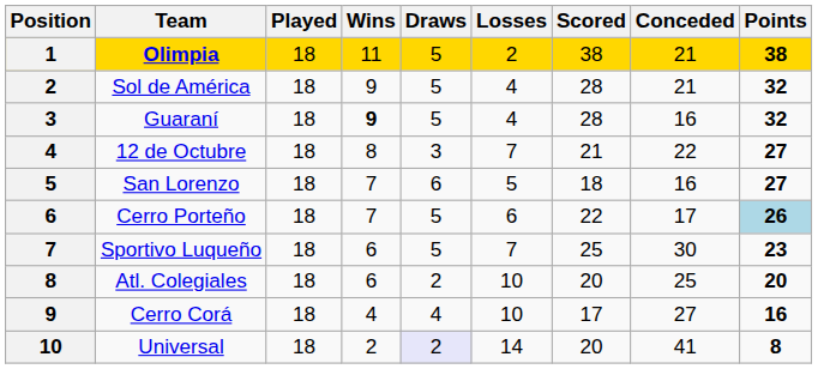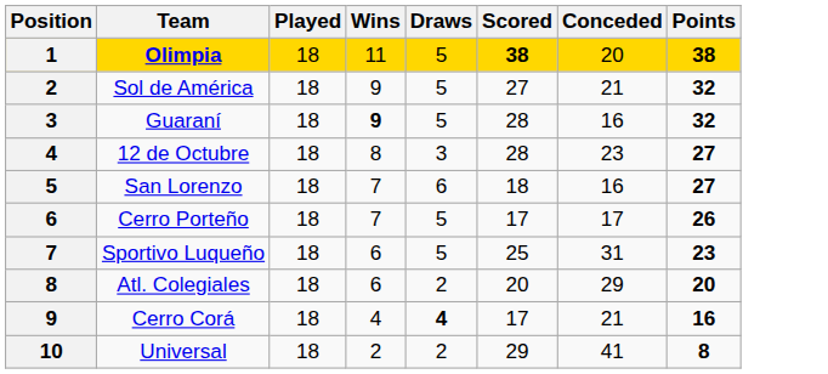- column: Losses | 2 | 4 | 4 | 7 | 5 | 6 | 7 | 10 | 10 | 14
Olimpia | Scored: normal -> bold
Olimpia | Conceded: 21 -> 20
Sol de América | Scored: 28 -> 27
12 de Octubre | Scored: 21 -> 28
12 de Octubre | Conceded: 22 -> 23
Cerro Porteño | Scored: 22 -> 17
Cerro Porteño | Points: lightblue background -> no background
Sportivo Luqueño | Conceded: 30 -> 31
Atl. Colegiales | Conceded: 25 -> 29
Cerro Corá | Draws: normal -> bold
Cerro Corá | Conceded: 27 -> 21
Universal | Draws: lavender background -> no background
Universal | Scored: 20 -> 29
